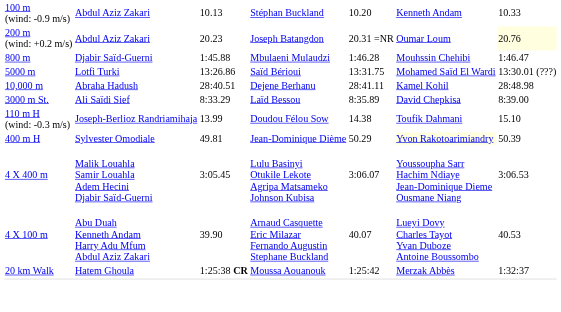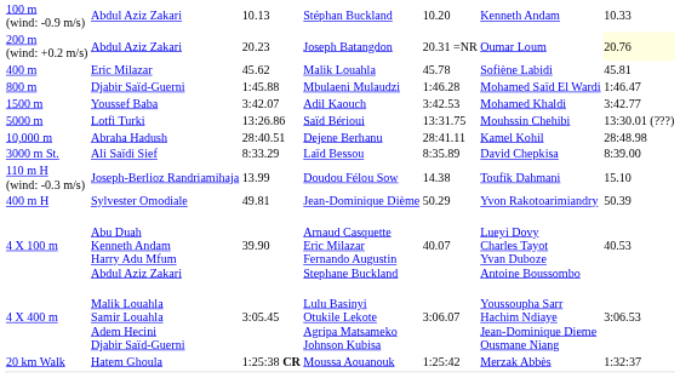+ row: 400 m | Eric Milazar | 45.62 | Malik Louahla | 45.78 | Sofiène Labidi | 45.81
800 m | column 6: Mouhssin Chehibi -> Mohamed Saïd El Wardi
+ row: 1500 m | Youssef Baba | 3:42.07 | Adil Kaouch | 3:42.53 | Mohamed Khaldi | 3:42.77
5000 m | column 6: Mohamed Saïd El Wardi -> Mouhssin Chehibi
400 m H | column 6: lightyellow background -> no background
rows swapped: 4 X 100 m <-> 4 X 400 m
